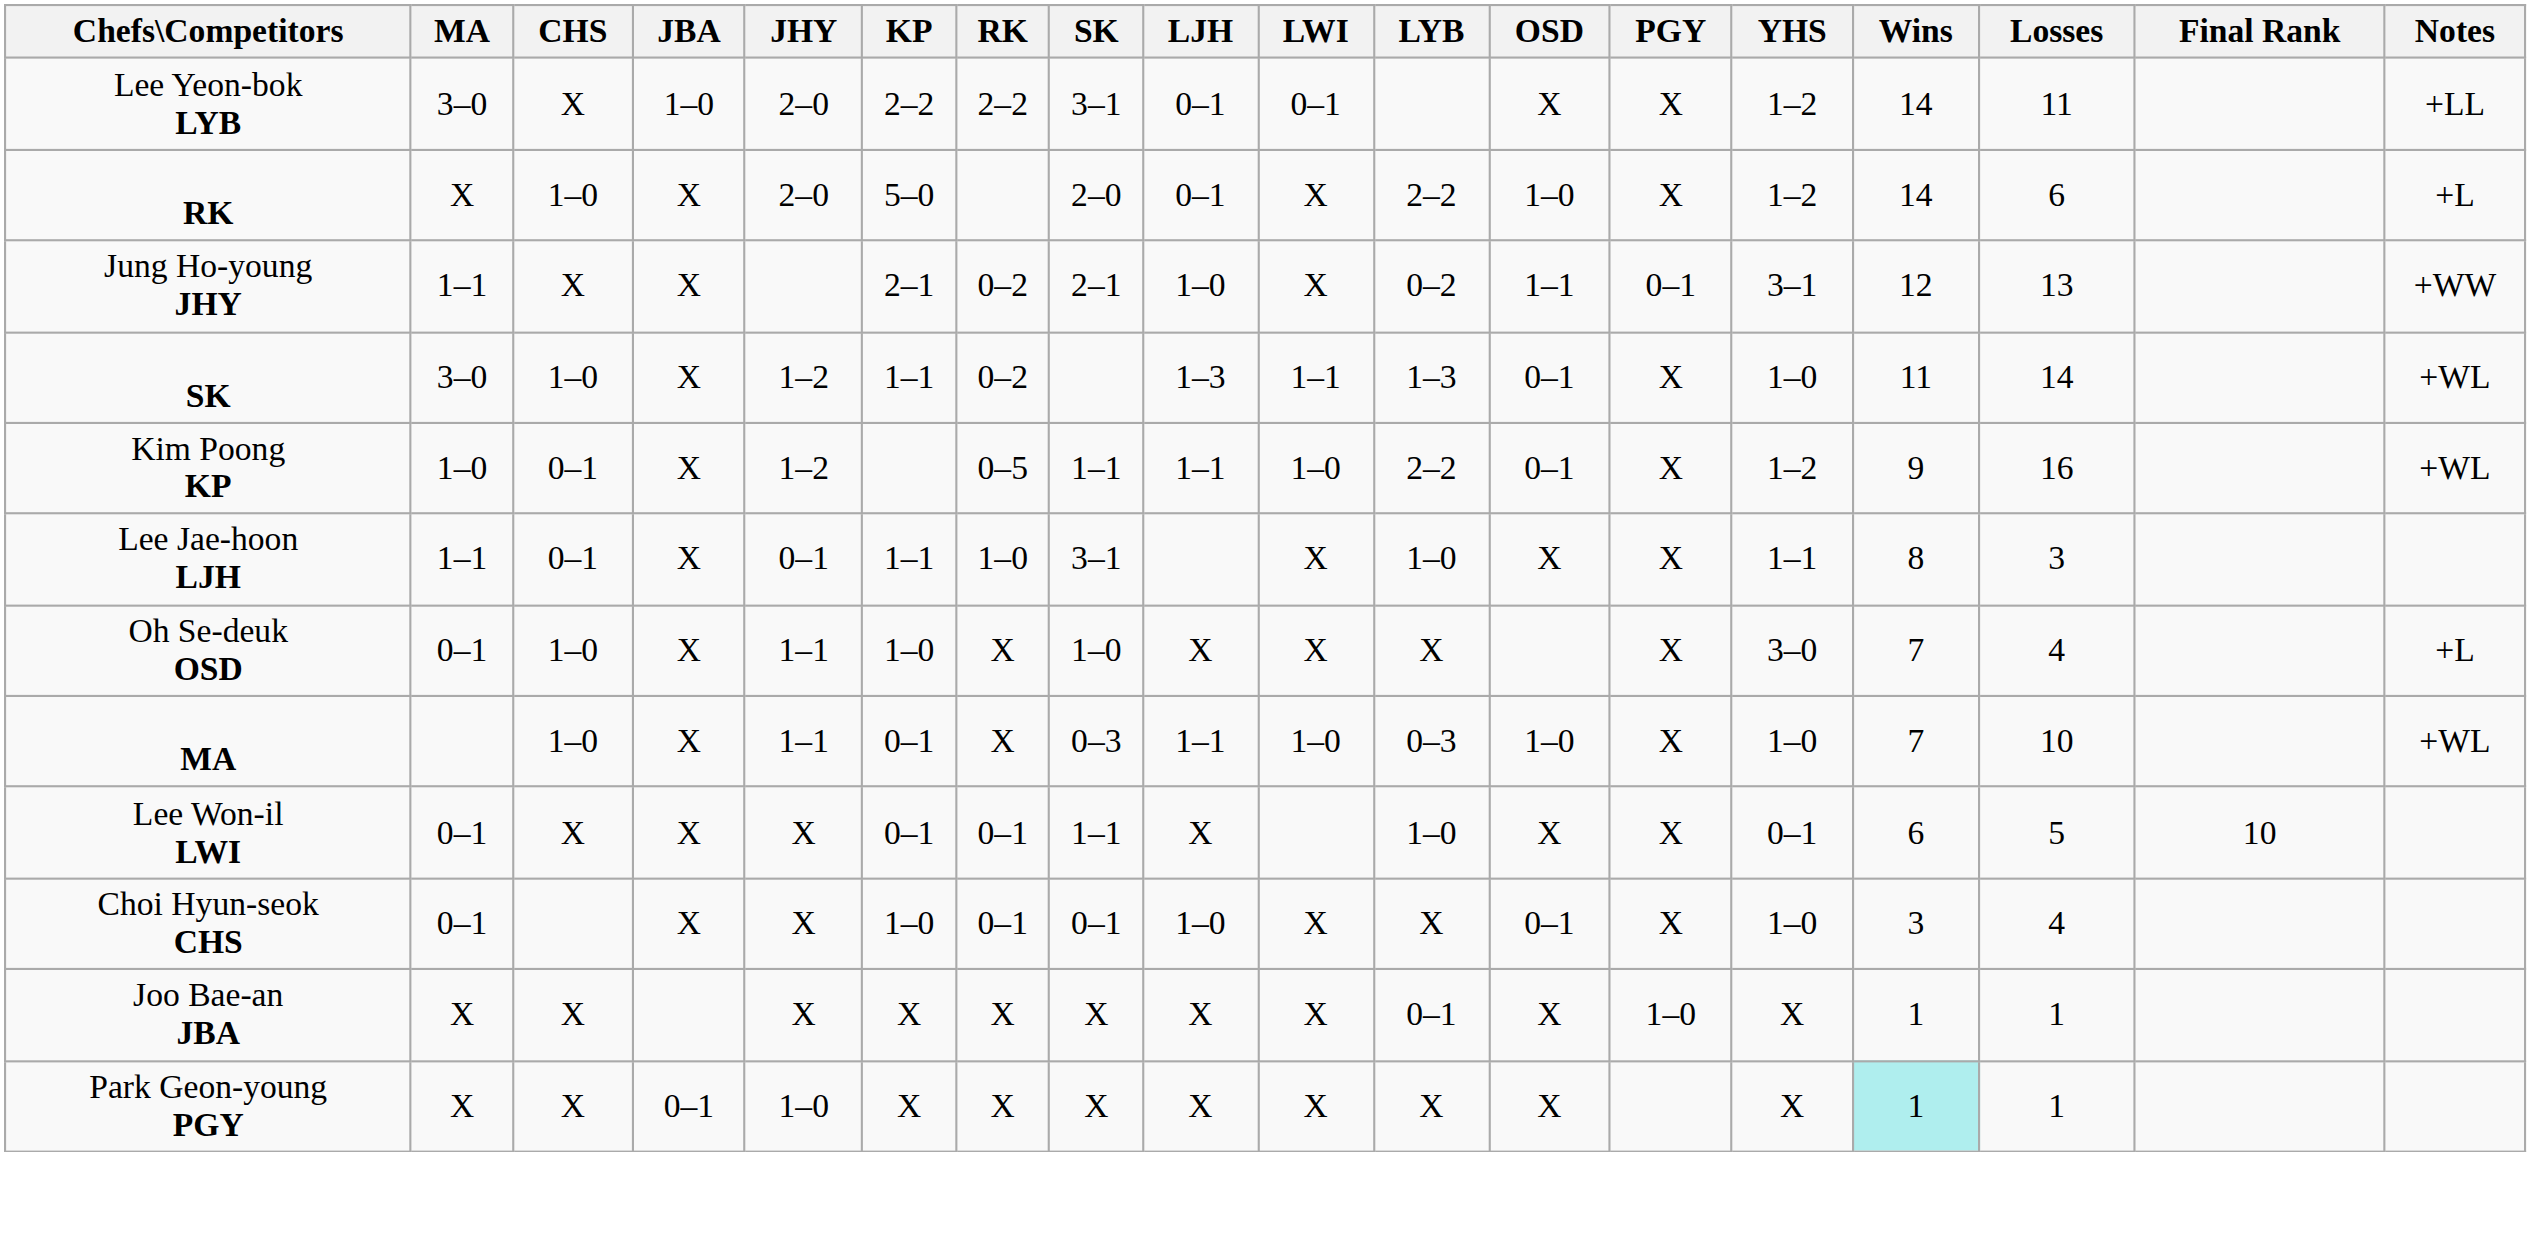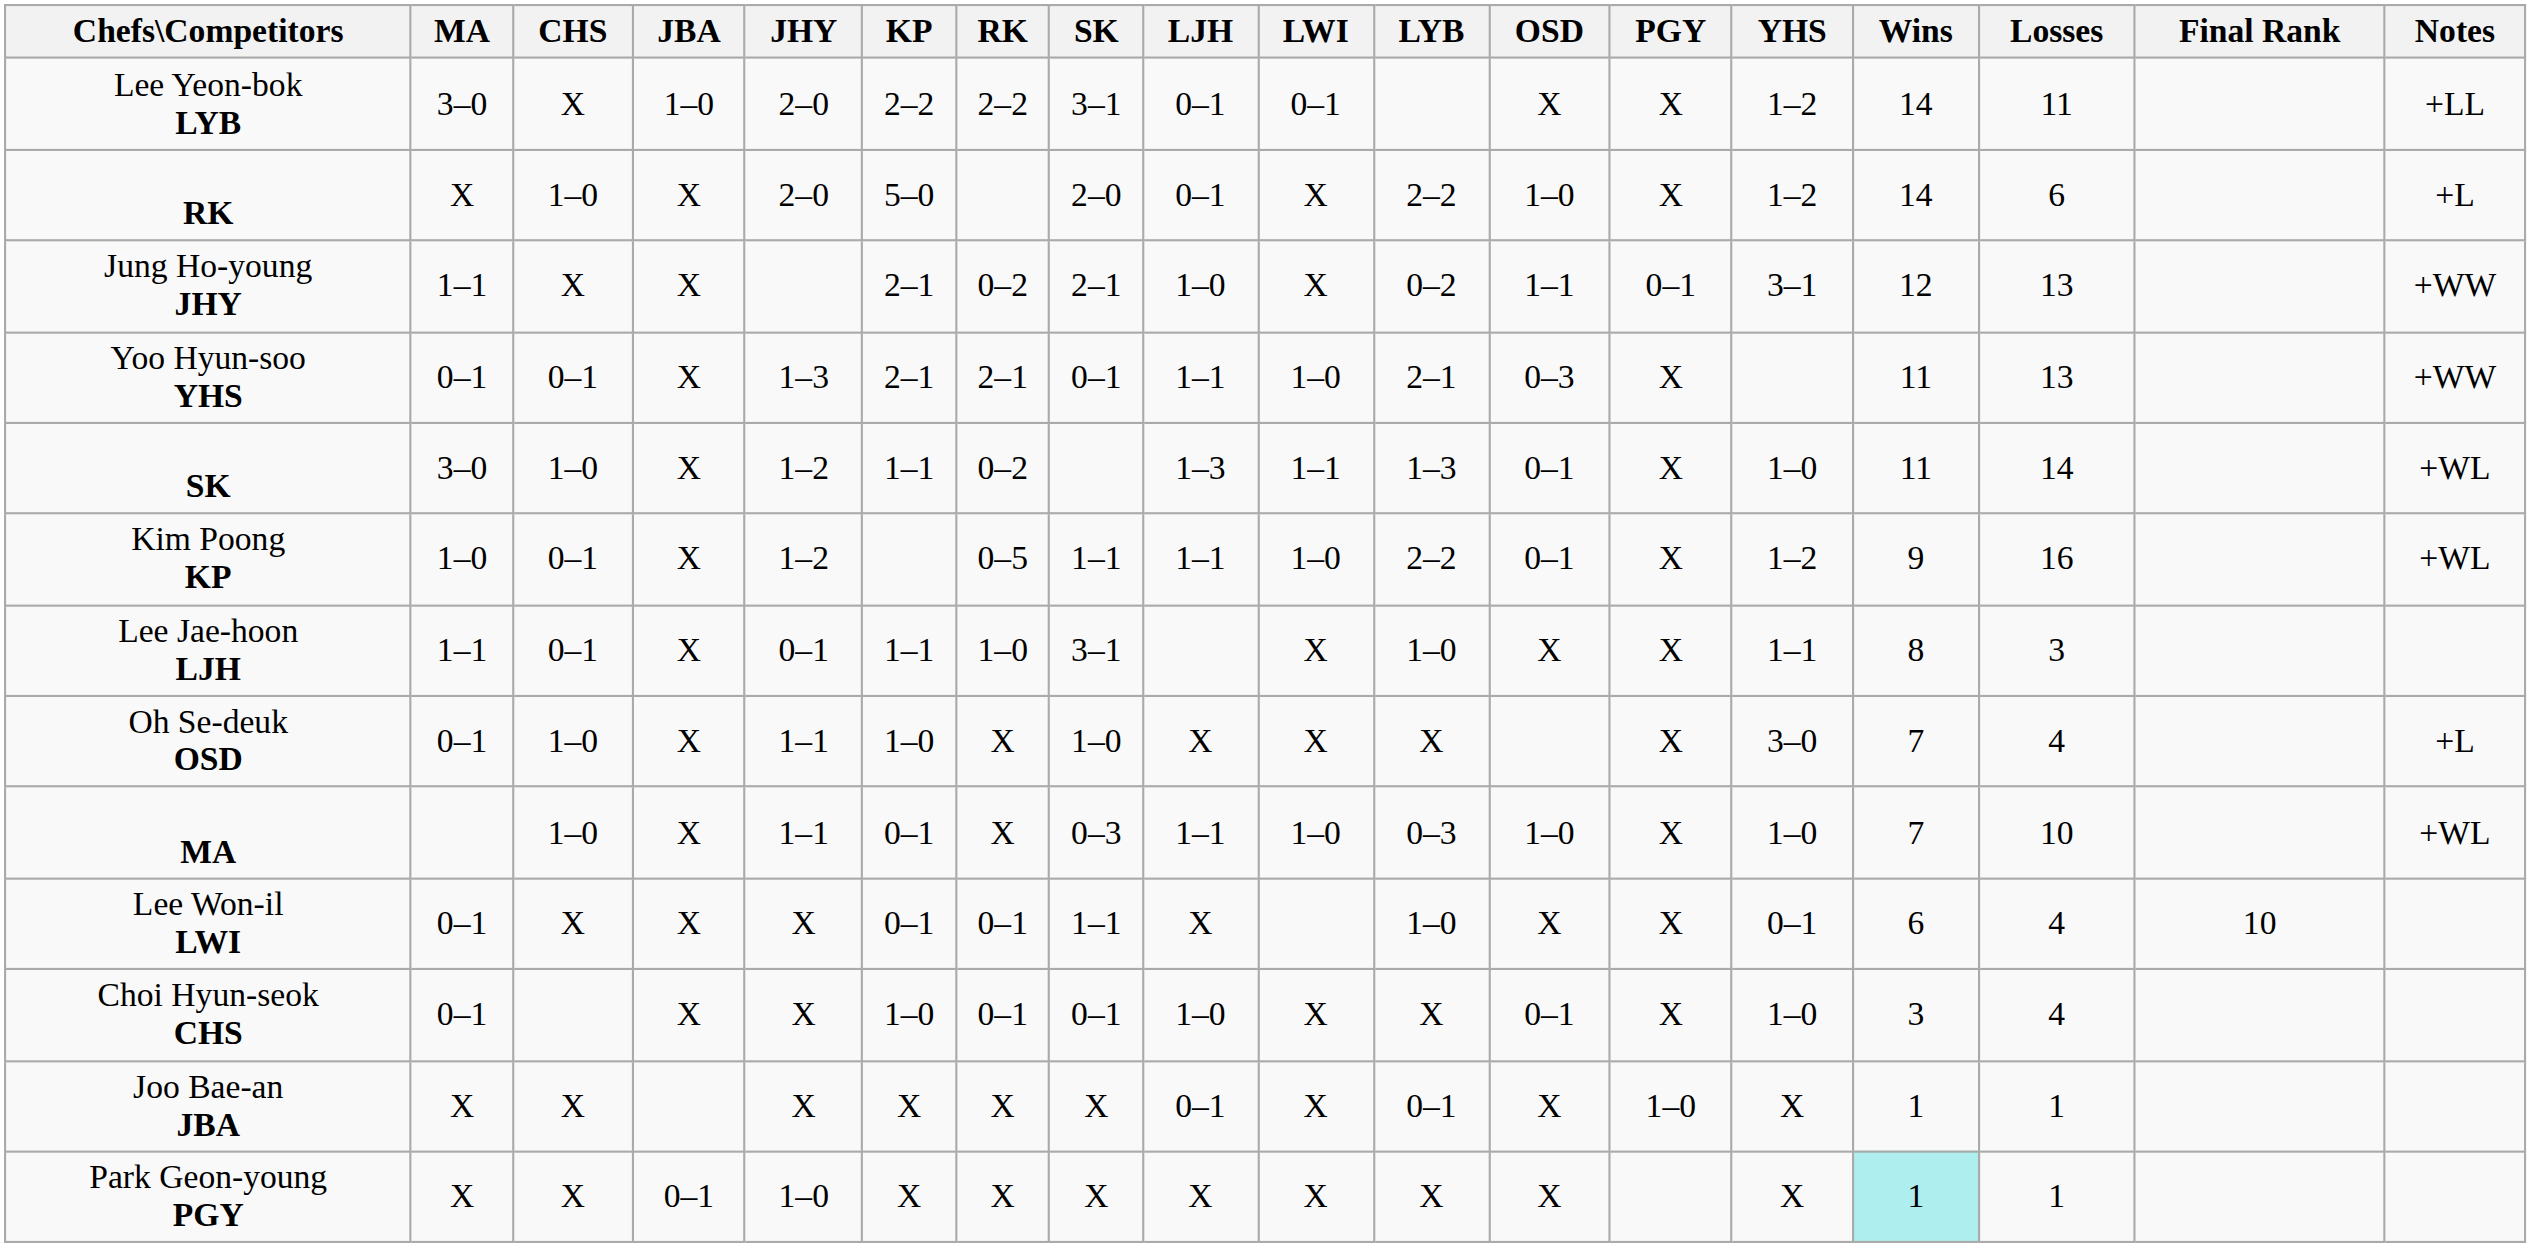+ row: Yoo Hyun-soo YHS | 0–1 | 0–1 | X | 1–3 | 2–1 | 2–1 | 0–1 | 1–1 | 1–0 | 2–1 | 0–3 | X | 11 | 13 | +WW
Lee Won-il LWI | Losses: 5 -> 4
Joo Bae-an JBA | LJH: X -> 0–1
